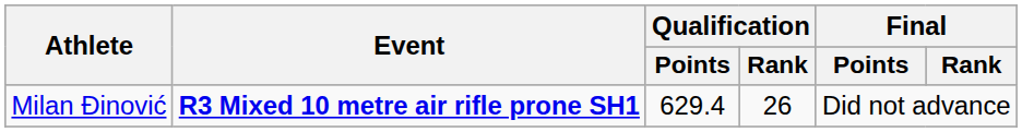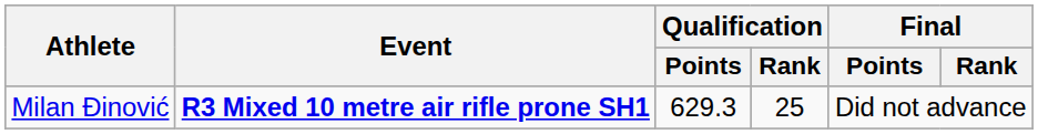Milan Đinović | Qualification / Points: 629.4 -> 629.3
Milan Đinović | Qualification / Rank: 26 -> 25
